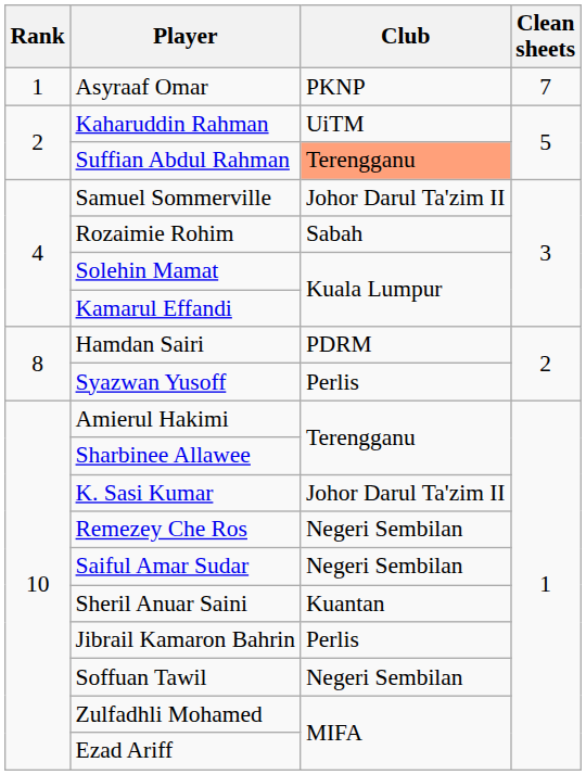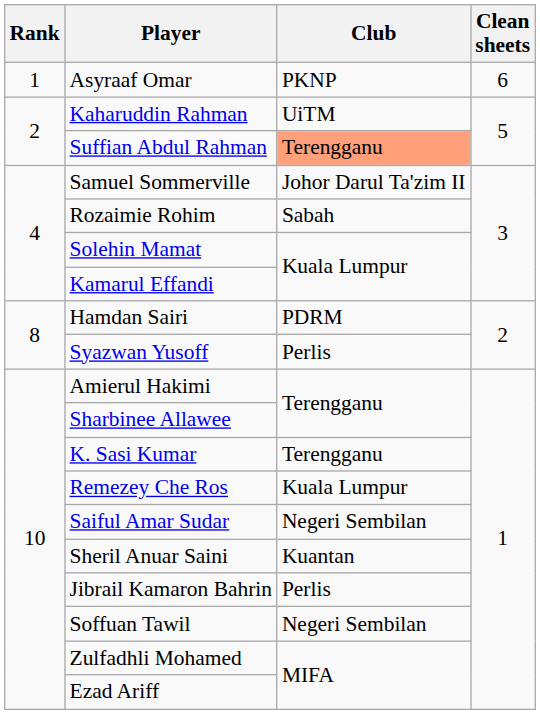Asyraaf Omar | Clean sheets: 7 -> 6
K. Sasi Kumar | Club: Johor Darul Ta'zim II -> Terengganu
Remezey Che Ros | Club: Negeri Sembilan -> Kuala Lumpur
